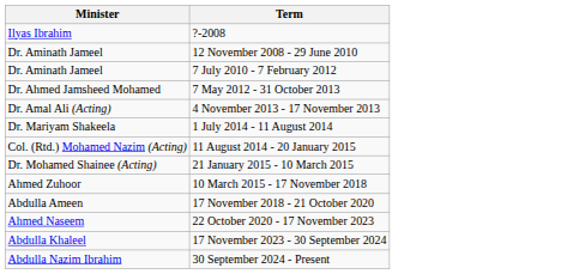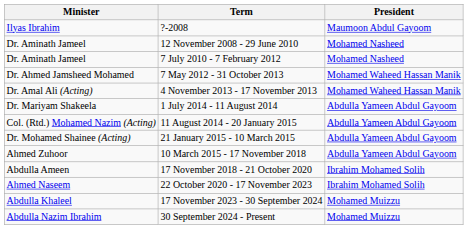+ column: President | Maumoon Abdul Gayoom | Mohamed Nasheed | Mohamed Nasheed | Mohamed Waheed Hassan Manik | Mohamed Waheed Hassan Manik | Abdulla Yameen Abdul Gayoom | Abdulla Yameen Abdul Gayoom | Abdulla Yameen Abdul Gayoom | Abdulla Yameen Abdul Gayoom | Ibrahim Mohamed Solih | Ibrahim Mohamed Solih | Mohamed Muizzu | Mohamed Muizzu
